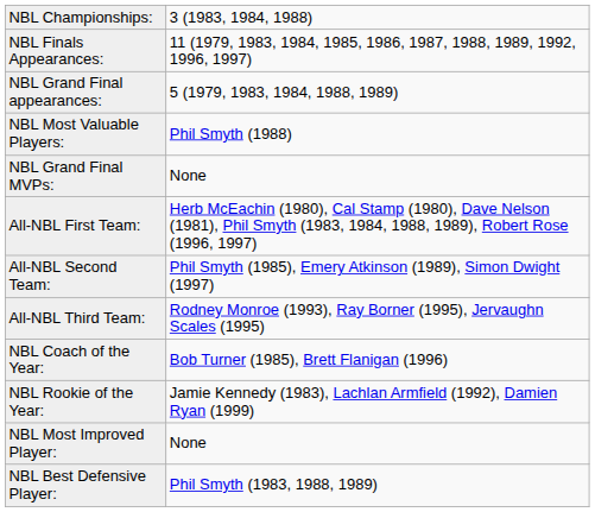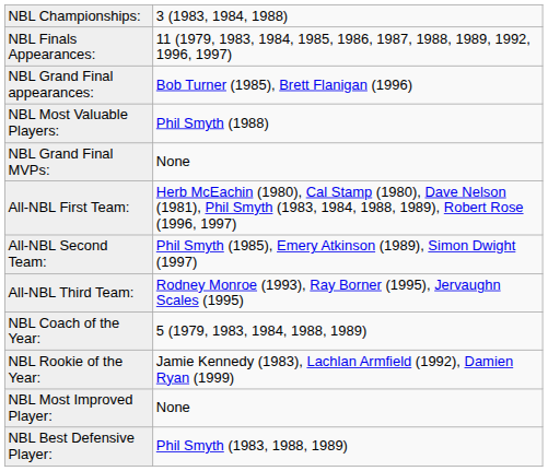NBL Grand Final appearances: | column 2: 5 (1979, 1983, 1984, 1988, 1989) -> Bob Turner (1985), Brett Flanigan (1996)
NBL Coach of the Year: | column 2: Bob Turner (1985), Brett Flanigan (1996) -> 5 (1979, 1983, 1984, 1988, 1989)
